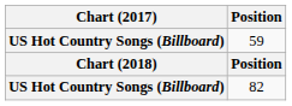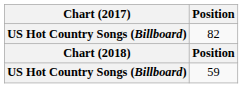rows swapped: 82 <-> 59
